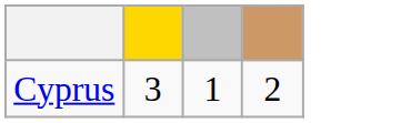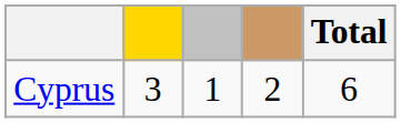+ column: Total | 6
